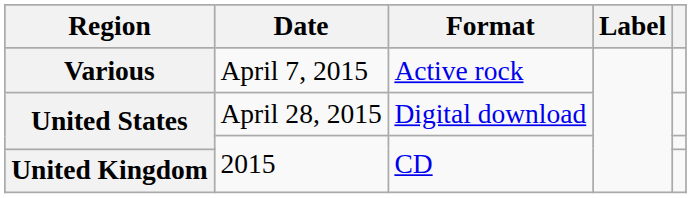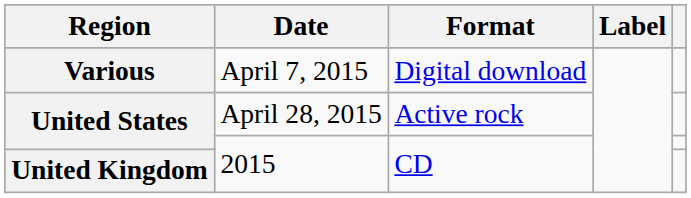Various | Format: Active rock -> Digital download
United States / April 28, 2015 | Format: Digital download -> Active rock
